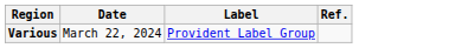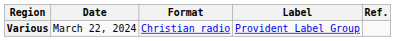+ column: Format | Christian radio
